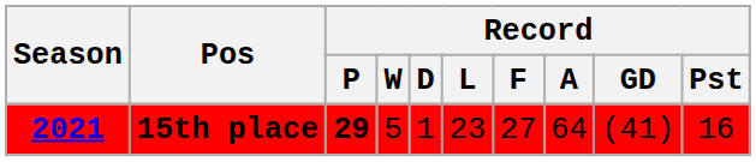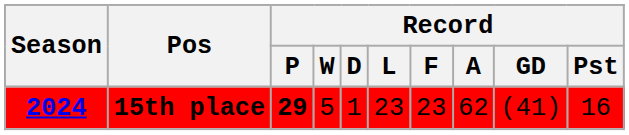15th place | Season: 2021 -> 2024
15th place | Record / F: 27 -> 23
15th place | Record / A: 64 -> 62
